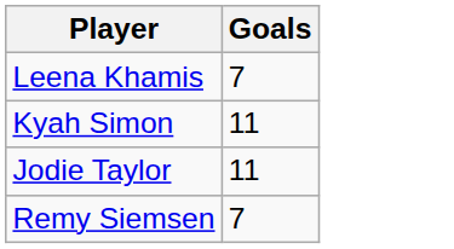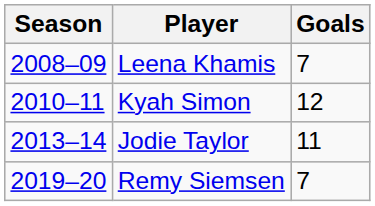+ column: Season | 2008–09 | 2010–11 | 2013–14 | 2019–20
Kyah Simon | Goals: 11 -> 12
